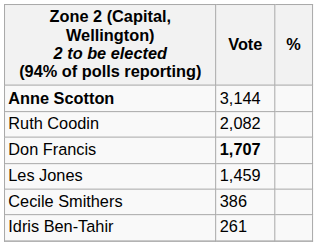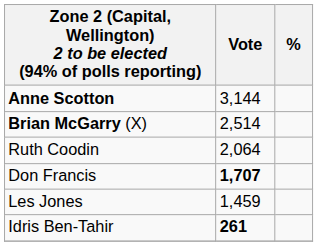+ row: Brian McGarry (X) | 2,514
Ruth Coodin | Vote: 2,082 -> 2,064
- row: Cecile Smithers | 386
Idris Ben-Tahir | Vote: normal -> bold
